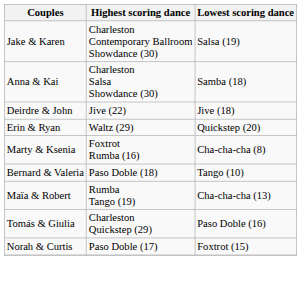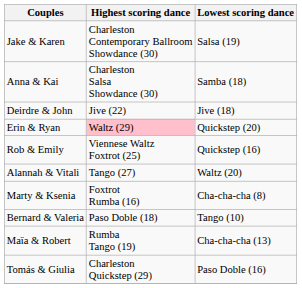Erin & Ryan | Highest scoring dance: no background -> pink background
+ row: Rob & Emily | Viennese Waltz Foxtrot (25) | Quickstep (16)
+ row: Alannah & Vitali | Tango (27) | Waltz (20)
- row: Norah & Curtis | Paso Doble (17) | Foxtrot (15)
